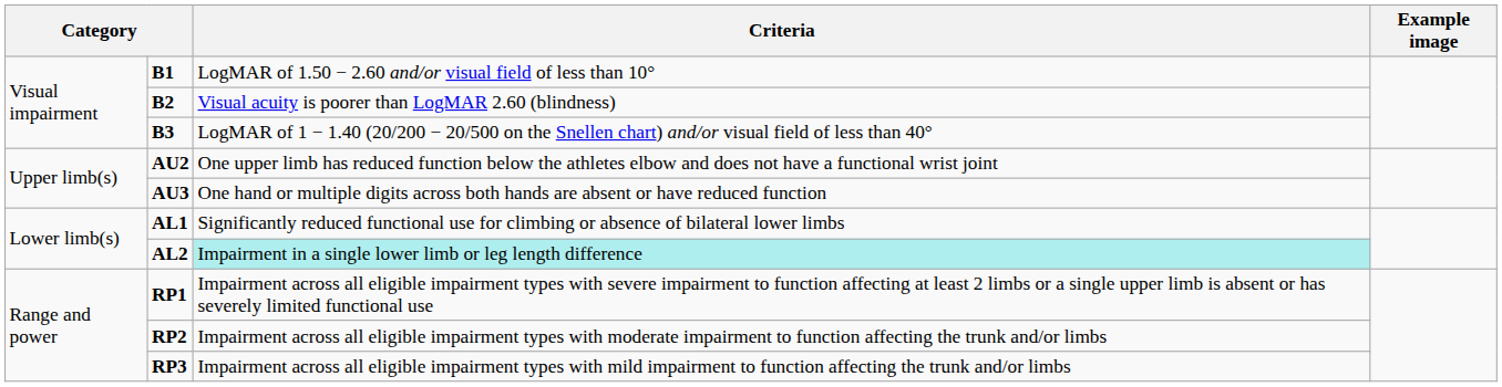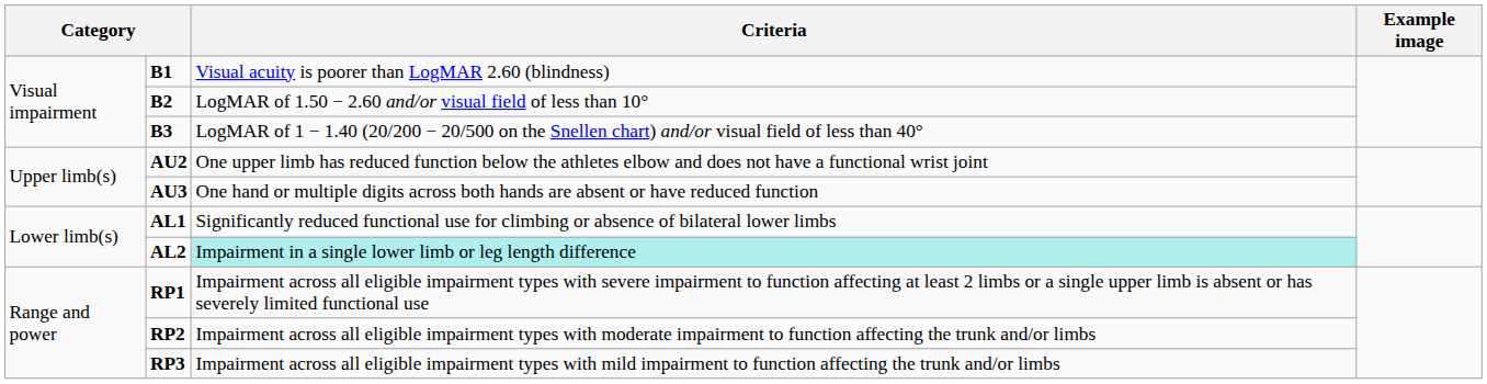B1 | Criteria: LogMAR of 1.50 − 2.60 and/or visual field of less than 10° -> Visual acuity is poorer than LogMAR 2.60 (blindness)
B2 | Criteria: Visual acuity is poorer than LogMAR 2.60 (blindness) -> LogMAR of 1.50 − 2.60 and/or visual field of less than 10°
